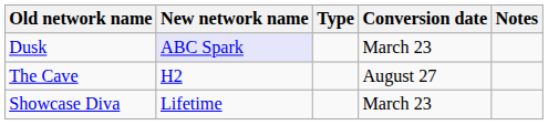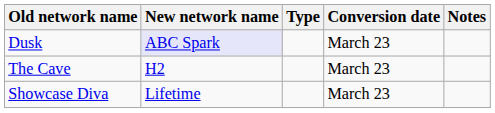The Cave | Conversion date: August 27 -> March 23
